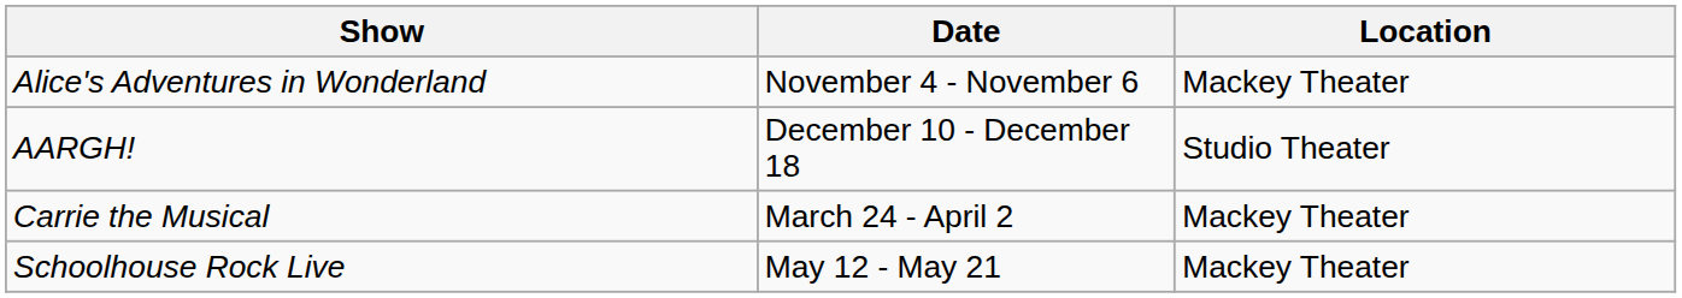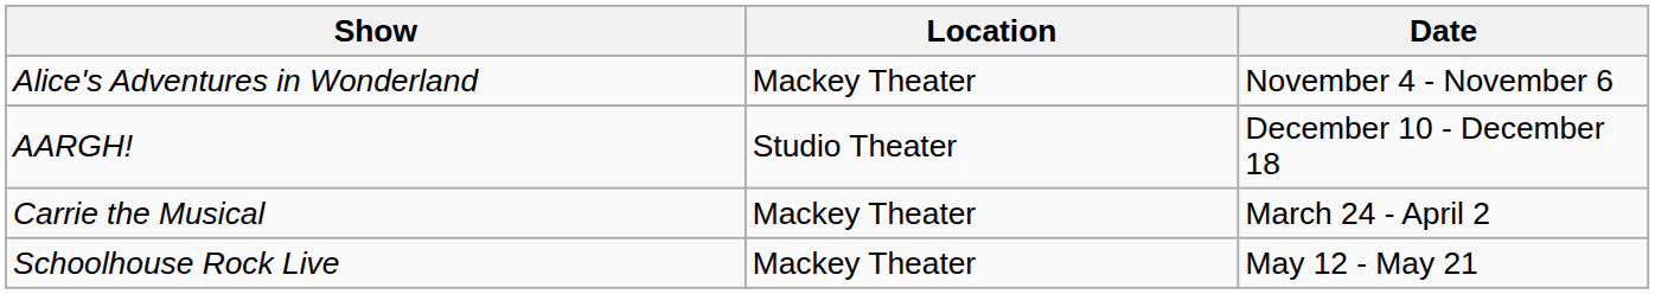columns swapped: Date <-> Location
